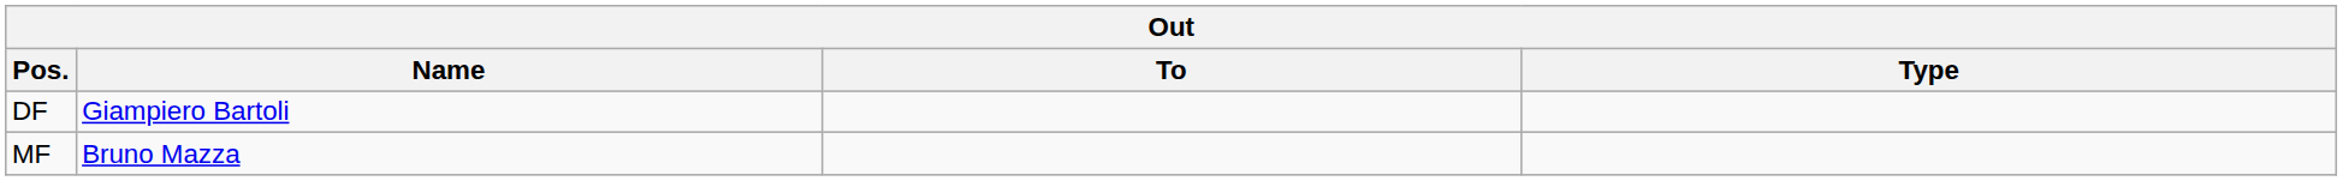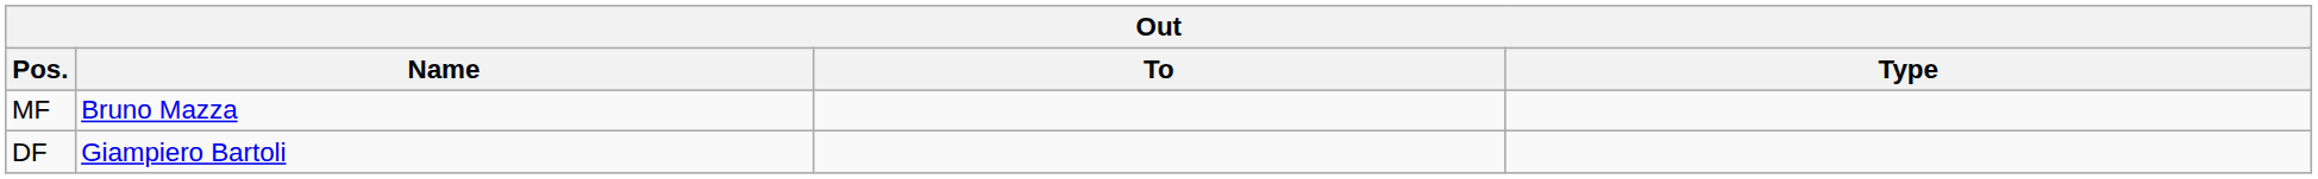rows swapped: DF <-> MF
